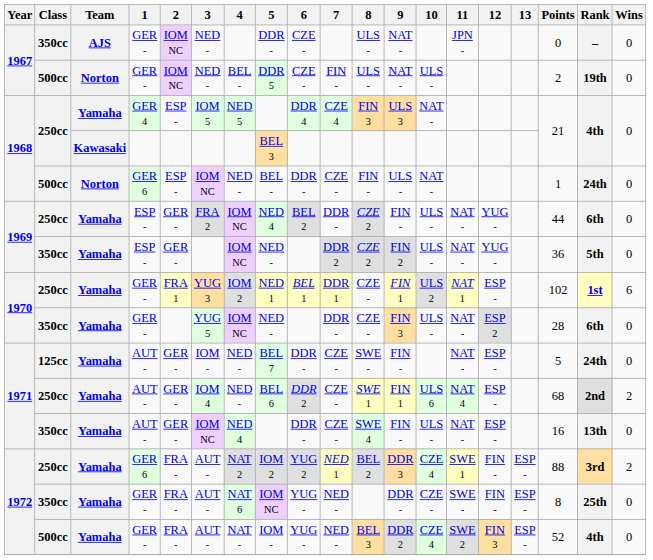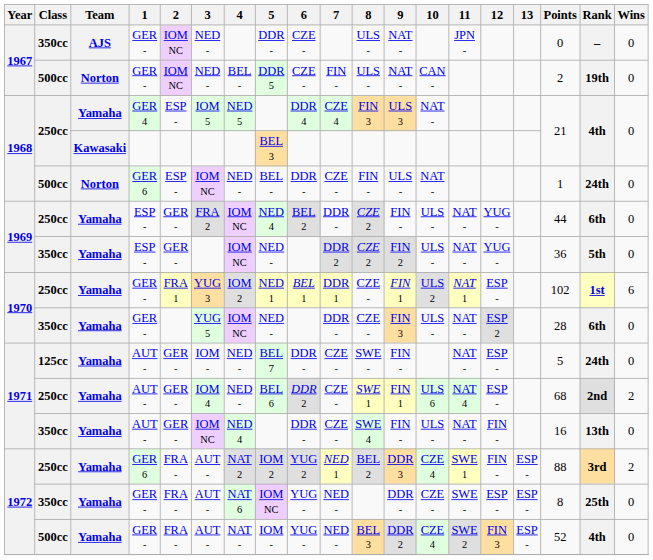1967 / 500cc | 10: ULS - -> CAN -
1971 / 350cc | 12: ESP - -> FIN -
1972 / 350cc | 12: FIN - -> ESP -
